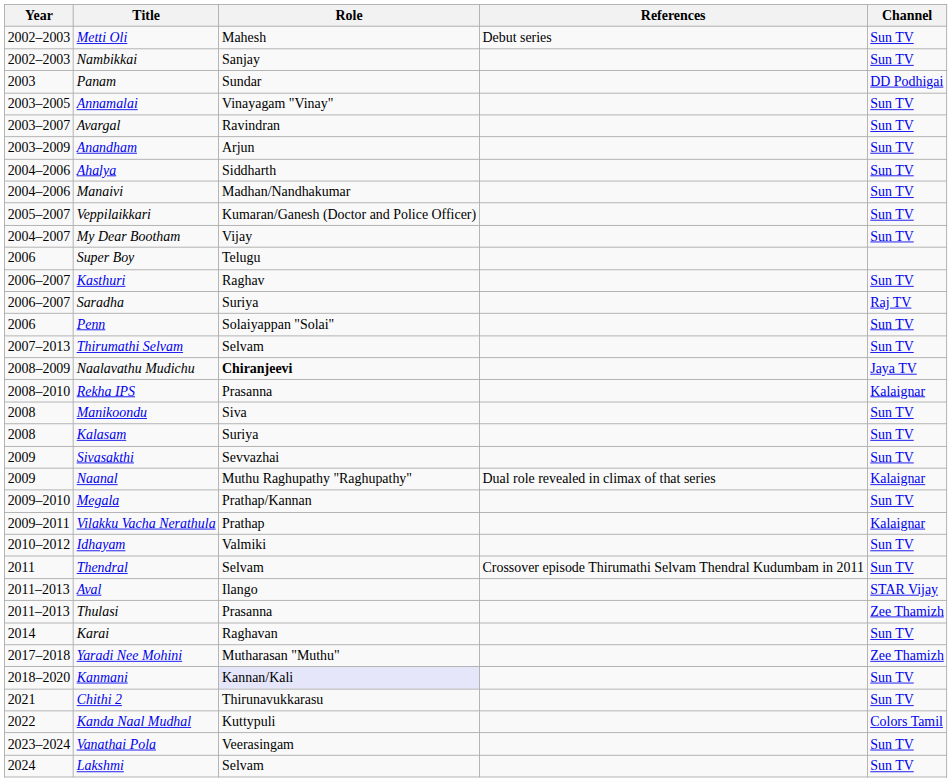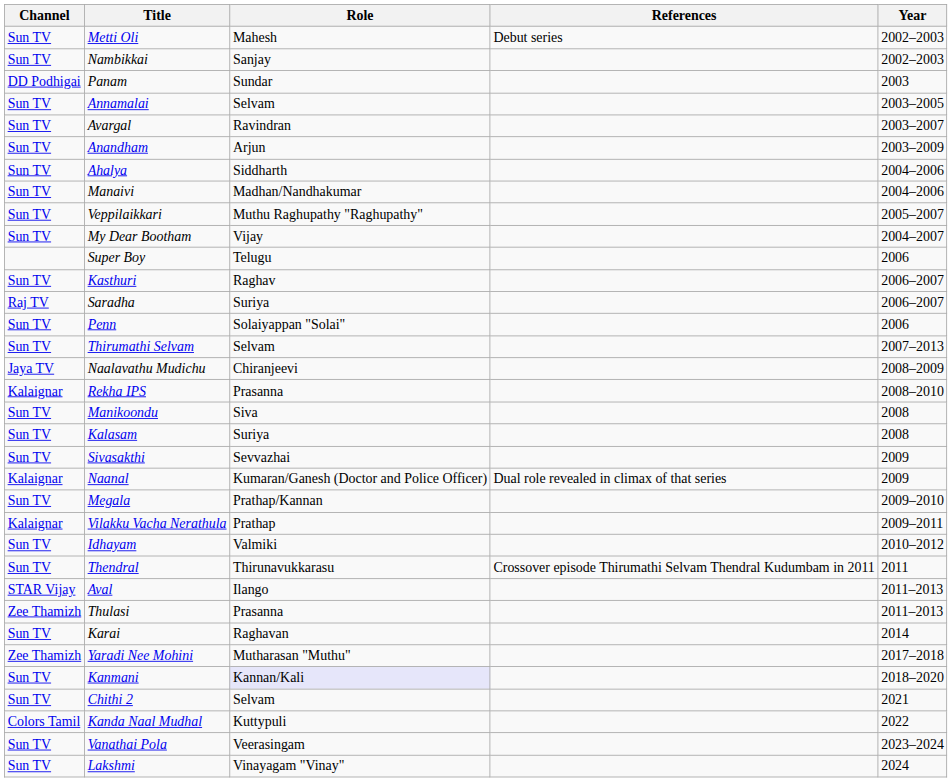columns swapped: Year <-> Channel
Annamalai | Role: Vinayagam "Vinay" -> Selvam
Veppilaikkari | Role: Kumaran/Ganesh (Doctor and Police Officer) -> Muthu Raghupathy "Raghupathy"
Naalavathu Mudichu | Role: bold -> normal
Naanal | Role: Muthu Raghupathy "Raghupathy" -> Kumaran/Ganesh (Doctor and Police Officer)
Thendral | Role: Selvam -> Thirunavukkarasu
Chithi 2 | Role: Thirunavukkarasu -> Selvam
Lakshmi | Role: Selvam -> Vinayagam "Vinay"
